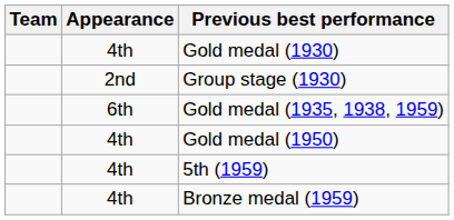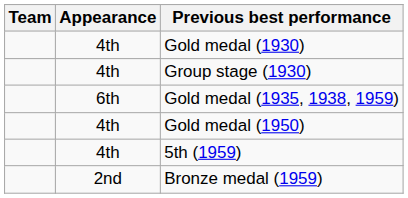Group stage (1930) | Appearance: 2nd -> 4th
Bronze medal (1959) | Appearance: 4th -> 2nd
